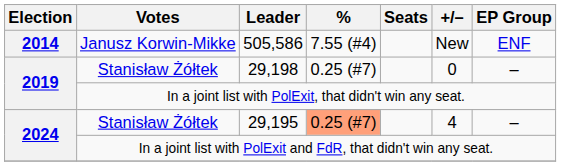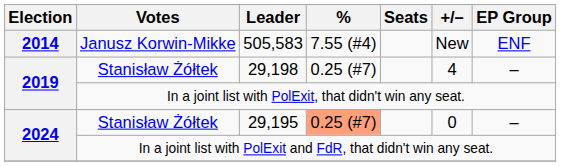Janusz Korwin-Mikke | Leader: 505,586 -> 505,583
2019 / Stanisław Żółtek | +/–: 0 -> 4
2024 / Stanisław Żółtek | +/–: 4 -> 0
